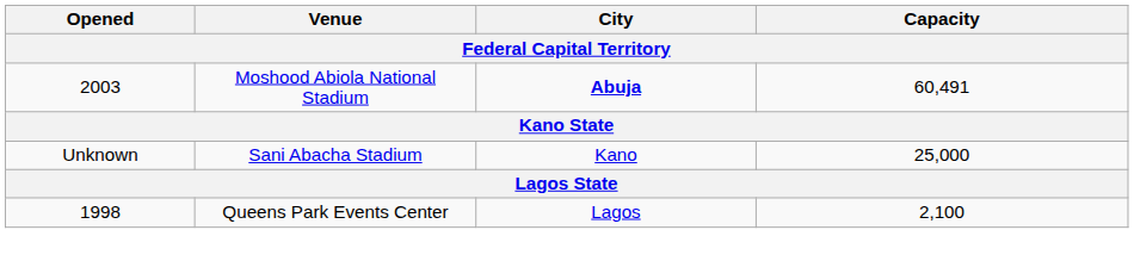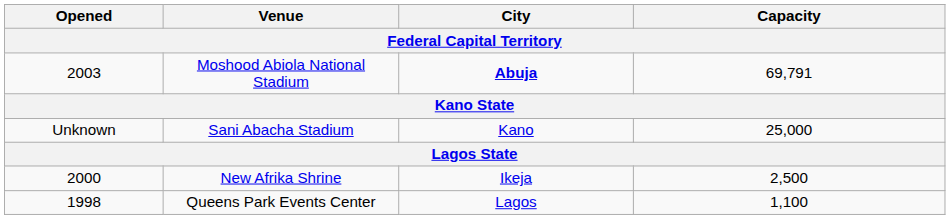Moshood Abiola National Stadium | Capacity: 60,491 -> 69,791
+ row: 2000 | New Afrika Shrine | Ikeja | 2,500
Queens Park Events Center | Capacity: 2,100 -> 1,100
